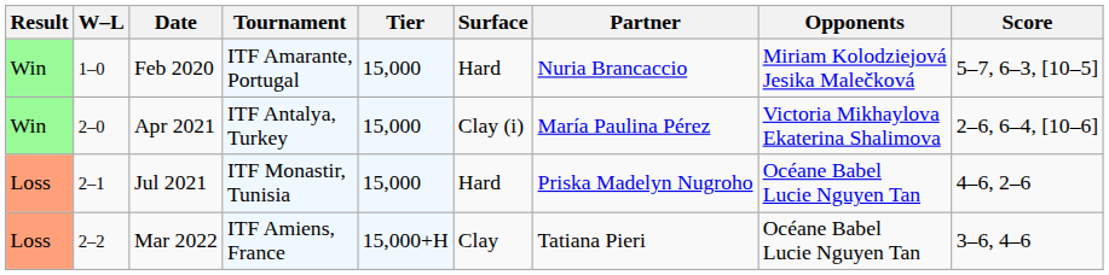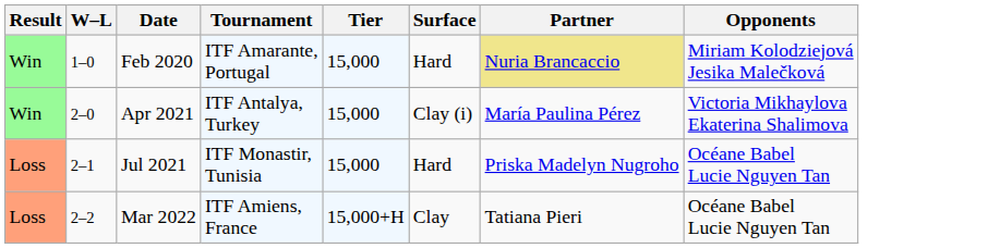- column: Score | 5–7, 6–3, [10–5] | 2–6, 6–4, [10–6] | 4–6, 2–6 | 3–6, 4–6
Feb 2020 | Partner: no background -> khaki background
